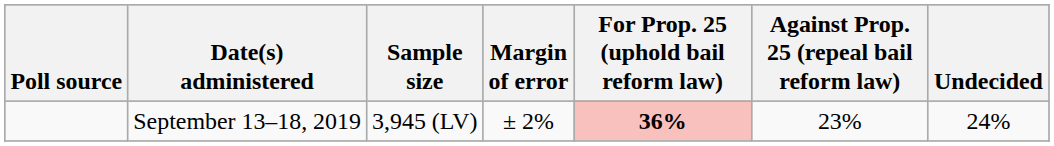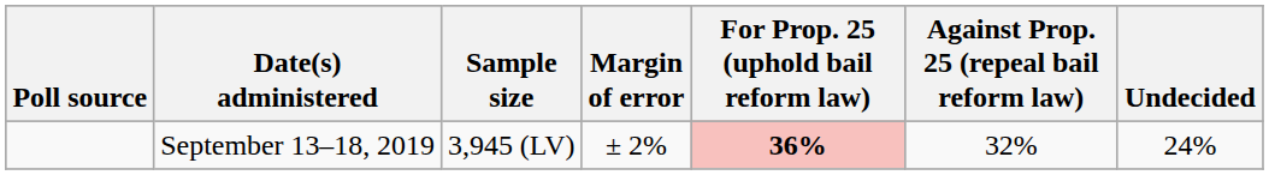September 13–18, 2019 | Against Prop. 25 (repeal bail reform law): 23% -> 32%
